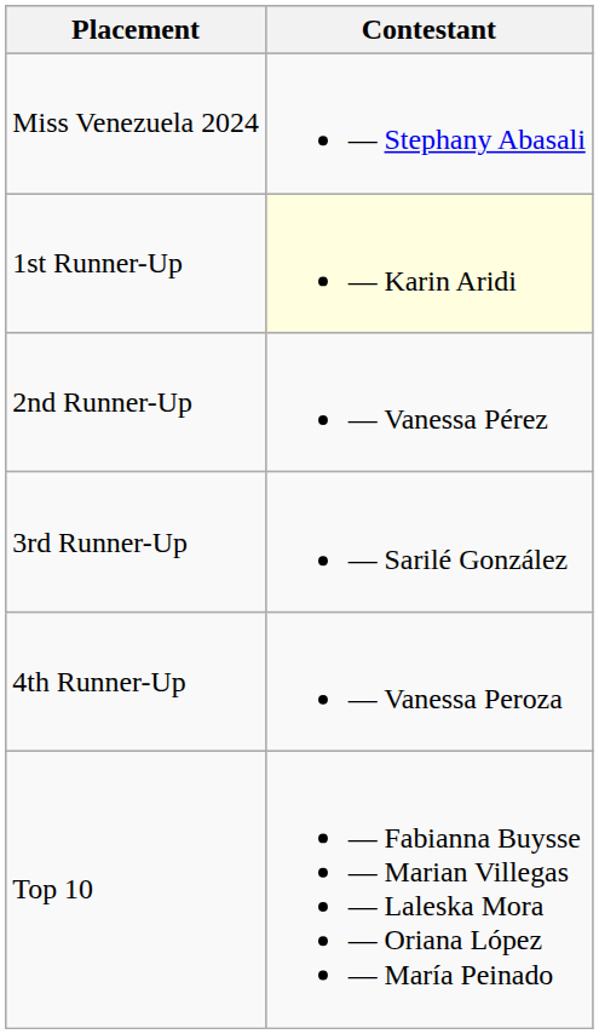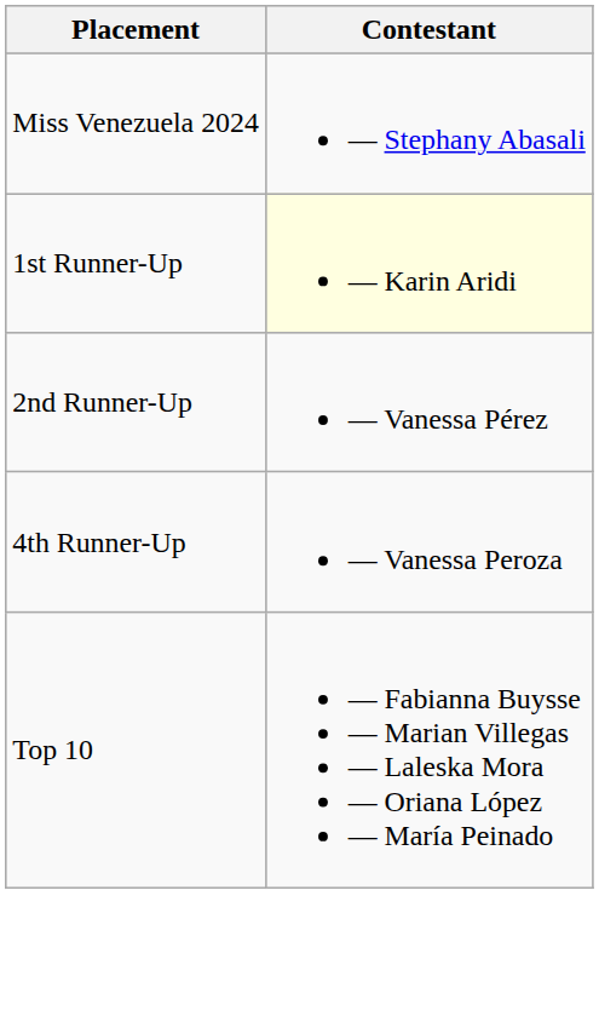- row: 3rd Runner-Up | — Sarilé González
